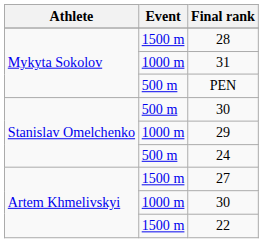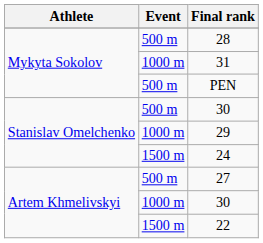28 | Event: 1500 m -> 500 m
24 | Event: 500 m -> 1500 m
27 | Event: 1500 m -> 500 m
